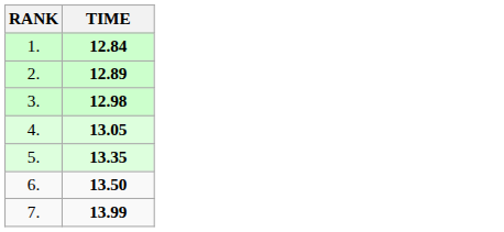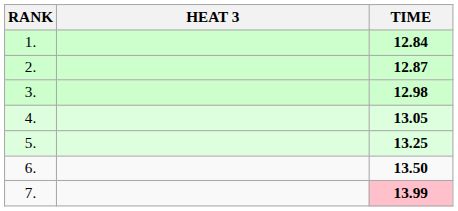+ column: HEAT 3
2. | TIME: 12.89 -> 12.87
5. | TIME: 13.35 -> 13.25
7. | TIME: no background -> pink background
